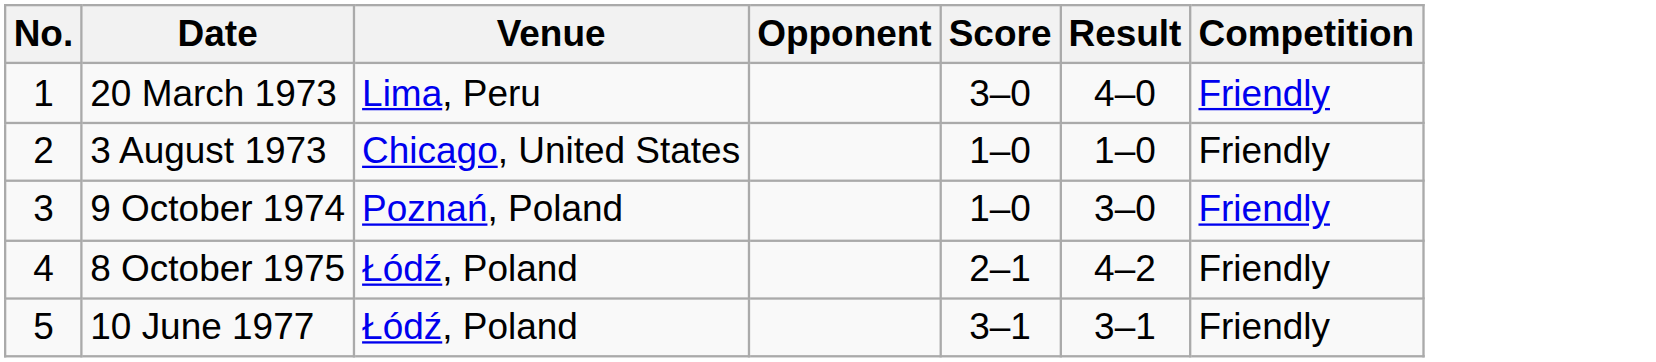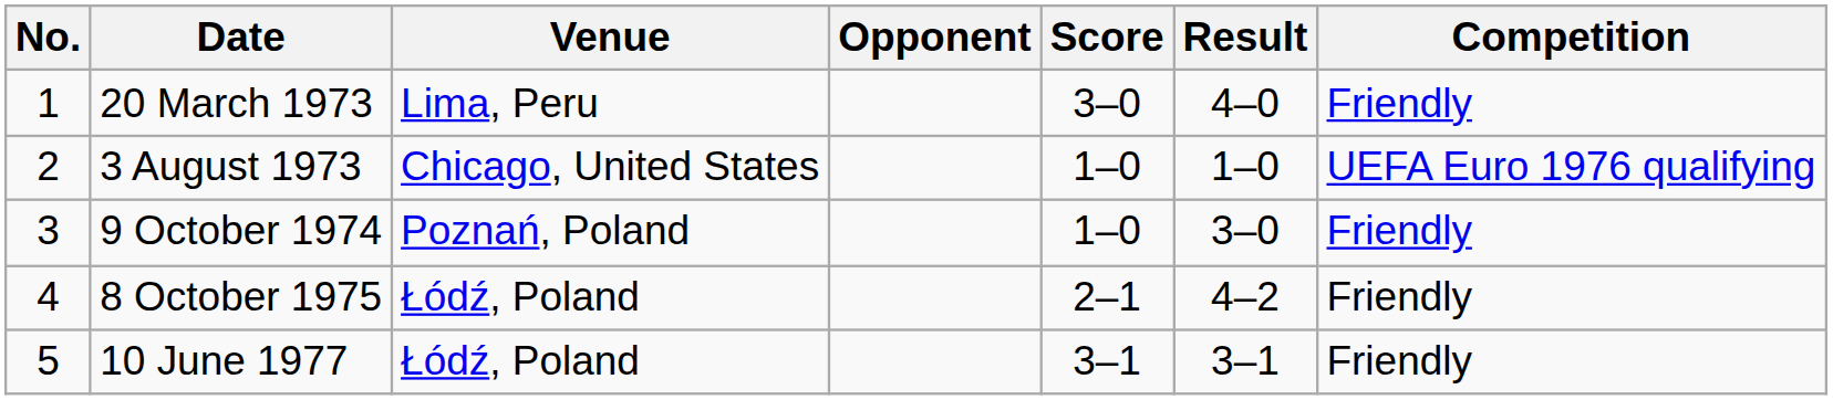3 August 1973 | Competition: Friendly -> UEFA Euro 1976 qualifying
